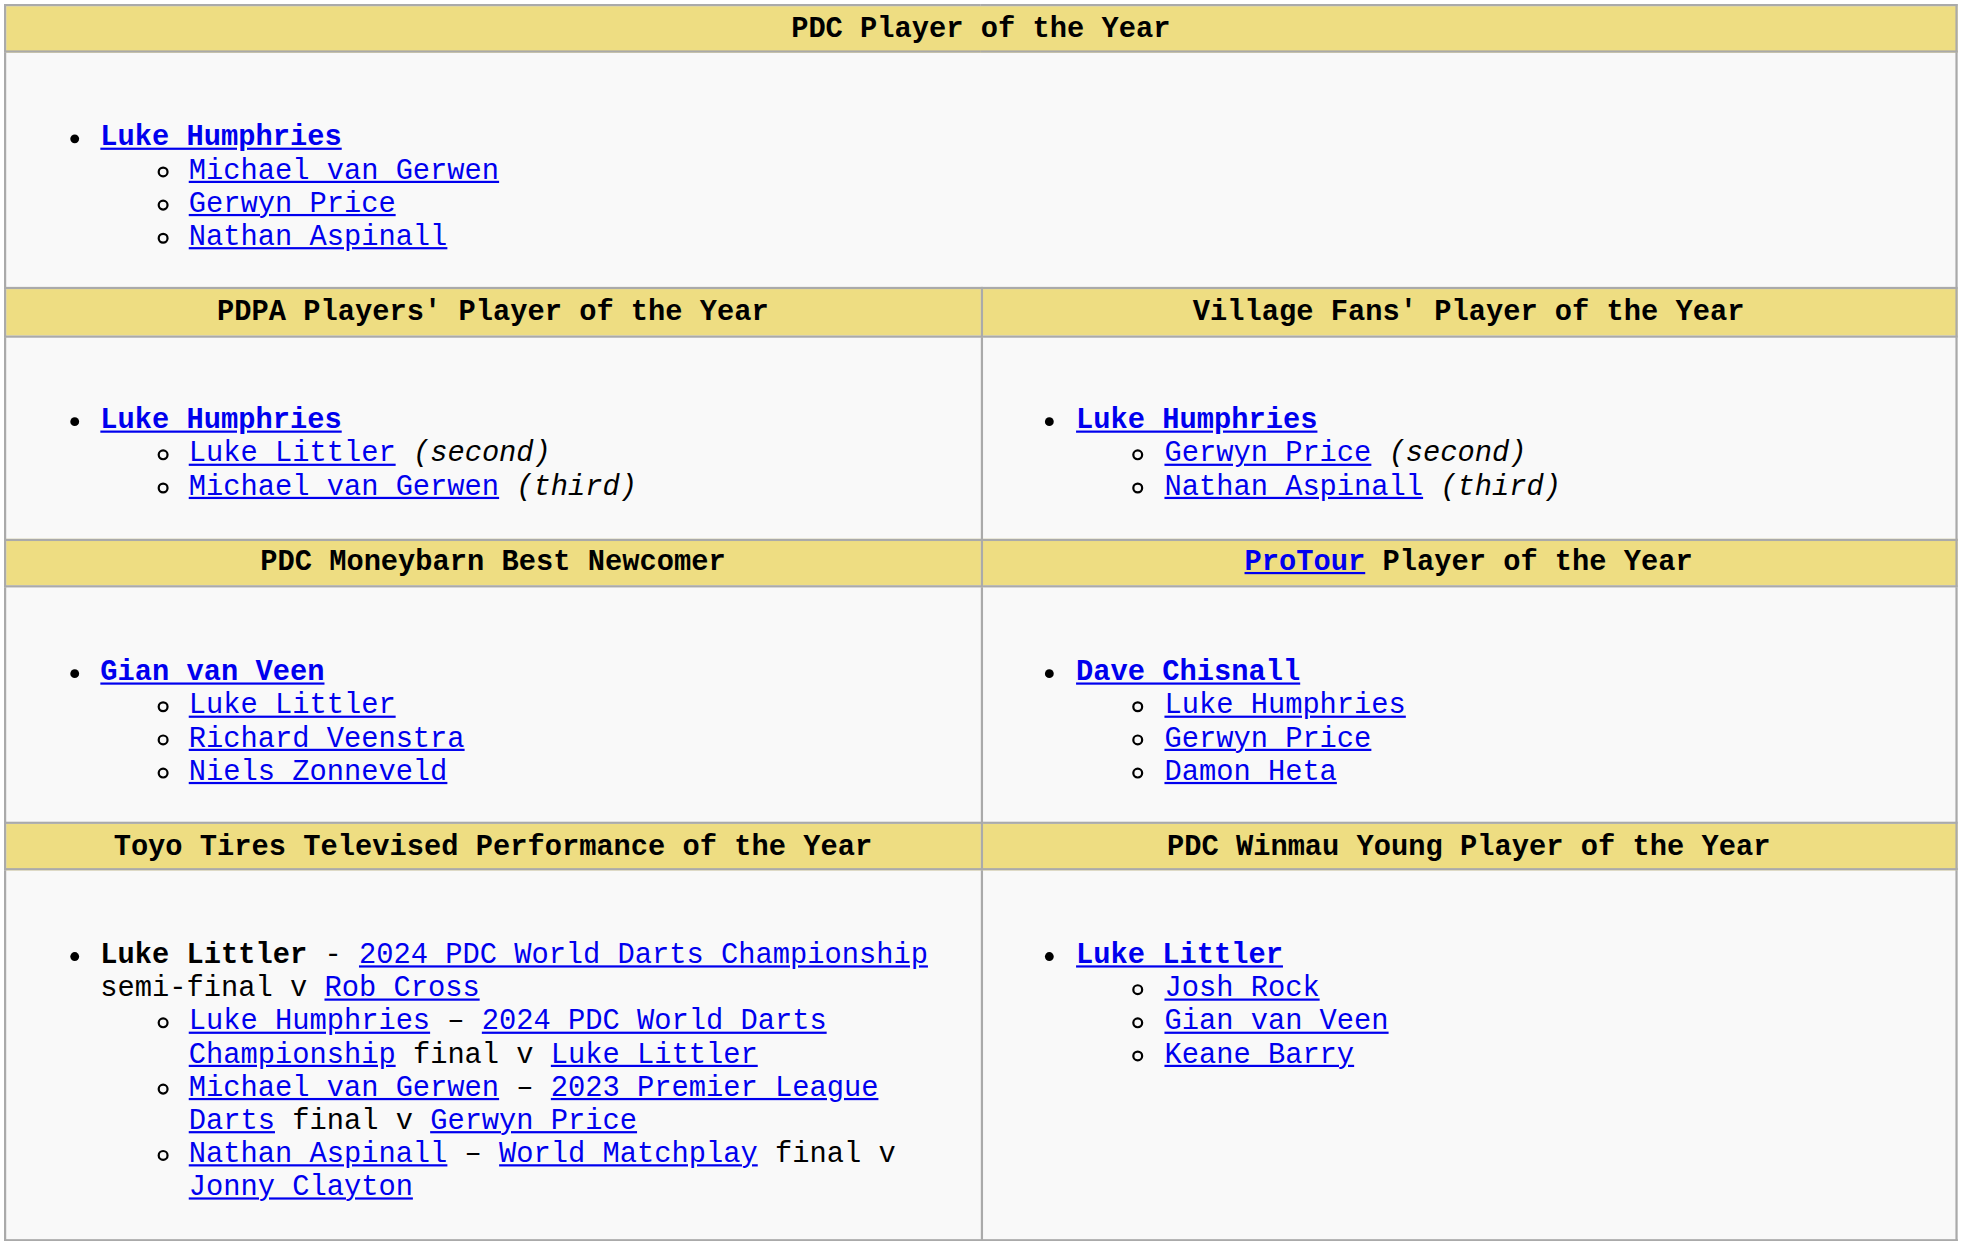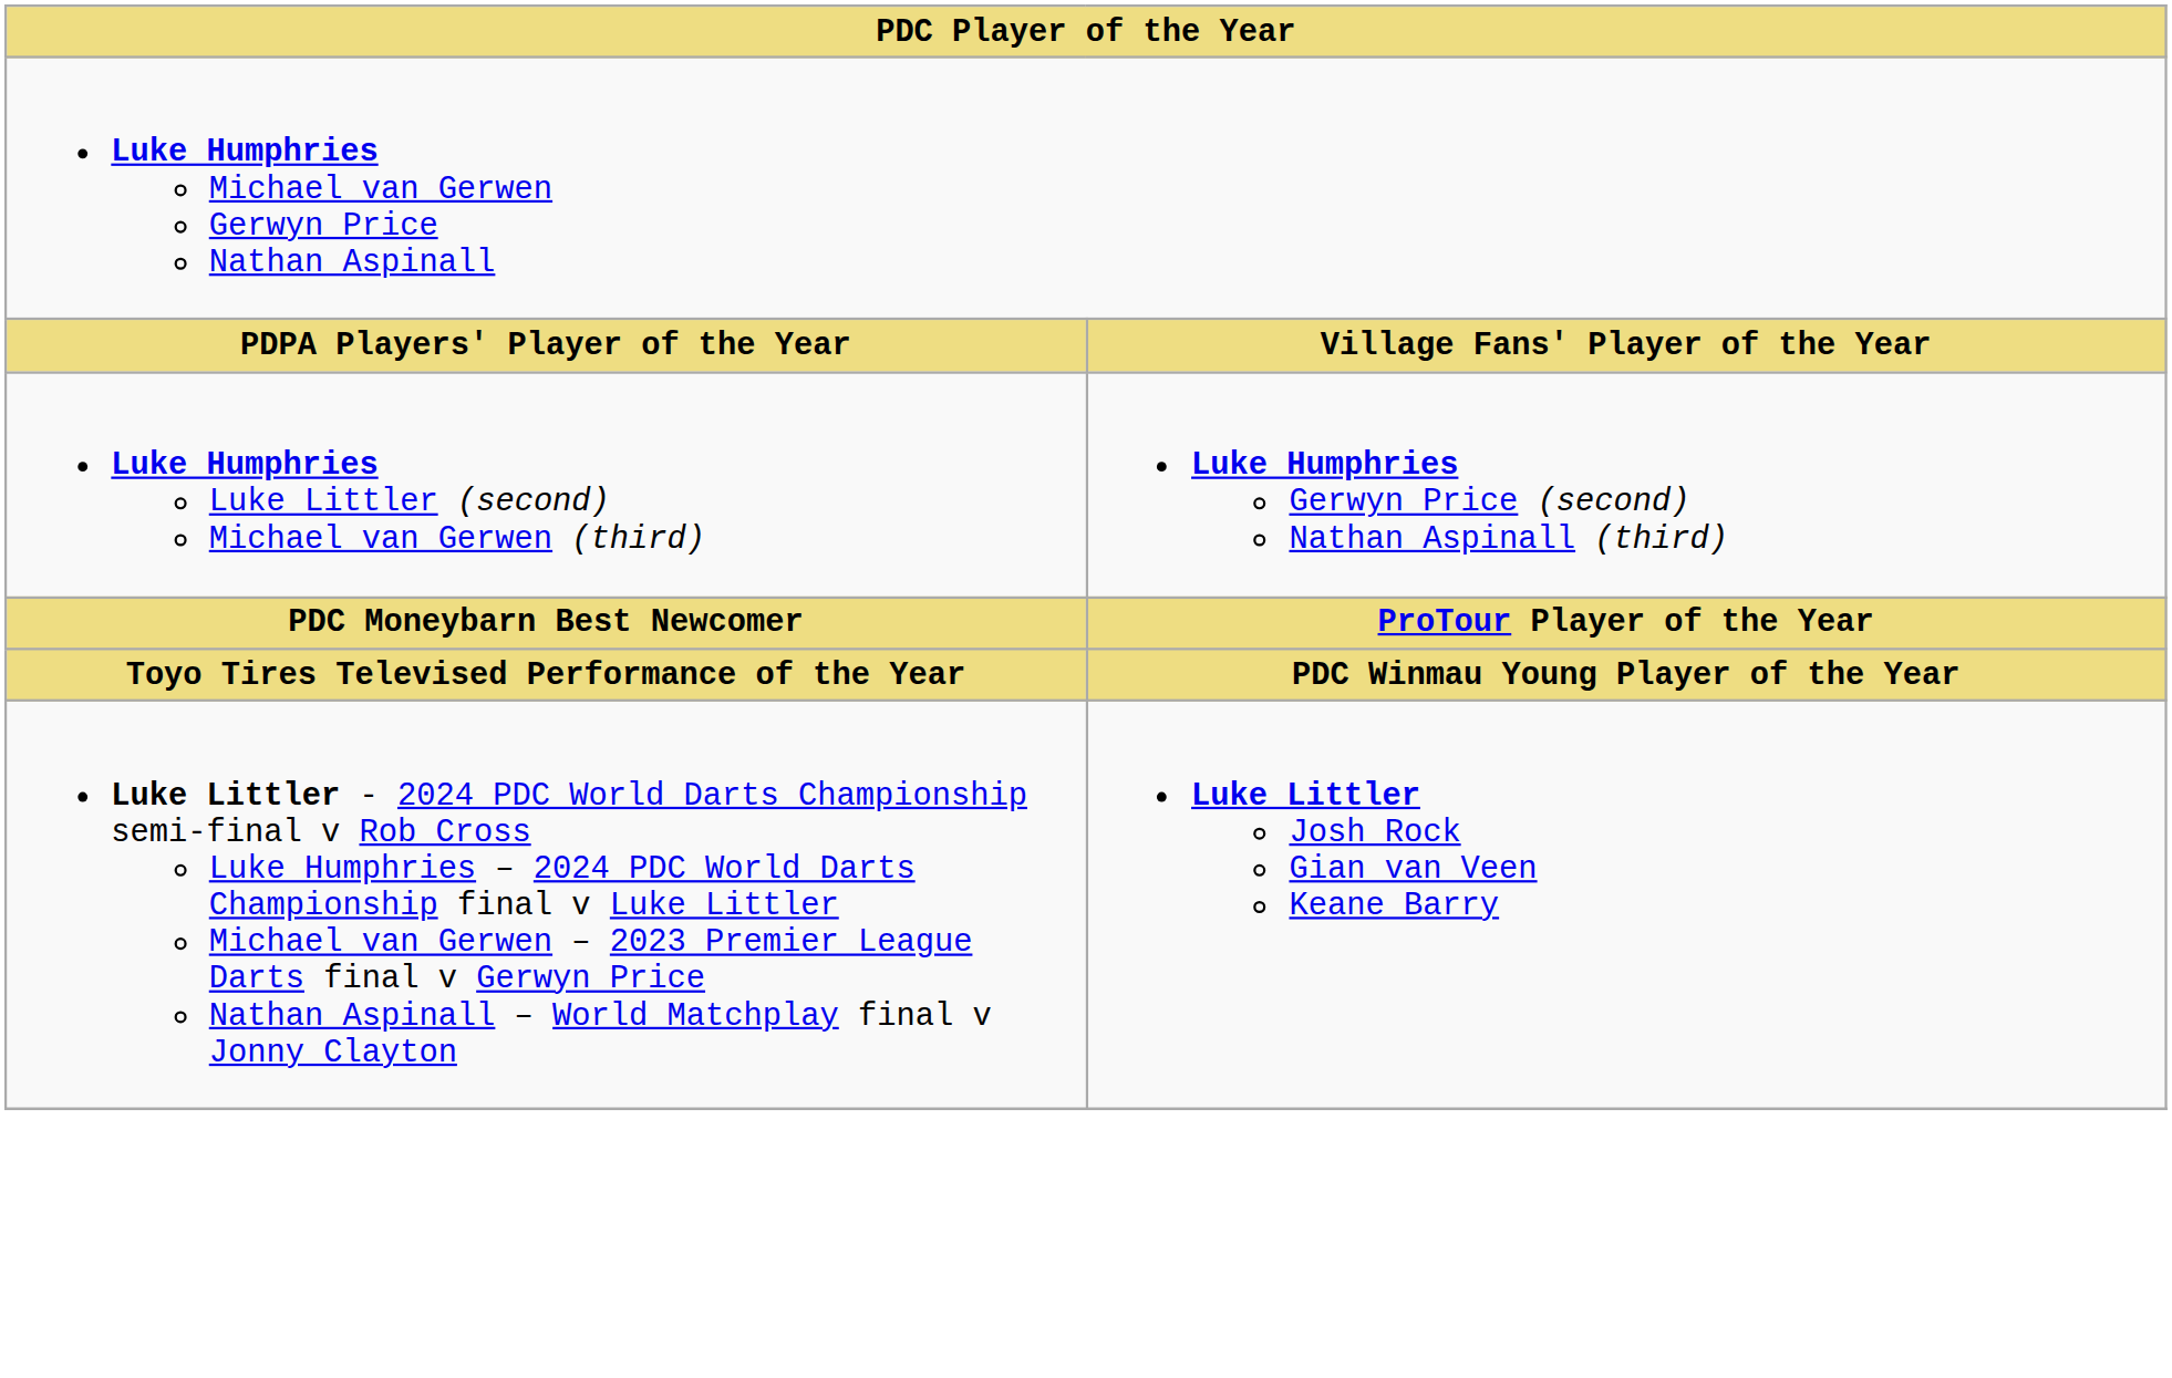- row: Gian van Veen Luke Littler Richard Veenstra Niels Zonneveld | Dave Chisnall Luke Humphries Gerwyn Price Damon Heta
